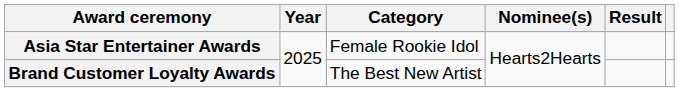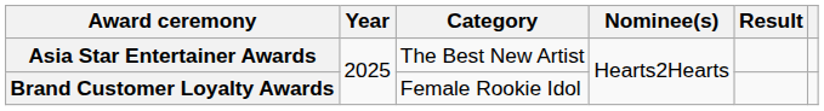Asia Star Entertainer Awards | Category: Female Rookie Idol -> The Best New Artist
Brand Customer Loyalty Awards | Category: The Best New Artist -> Female Rookie Idol
